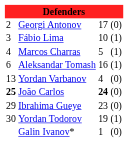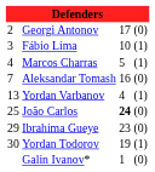Aleksandar Tomash | column 1: 6 -> 7
Aleksandar Tomash | column 4: (1) -> (0)
Yordan Varbanov | column 4: (0) -> (1)
João Carlos | column 1: bold -> normal
